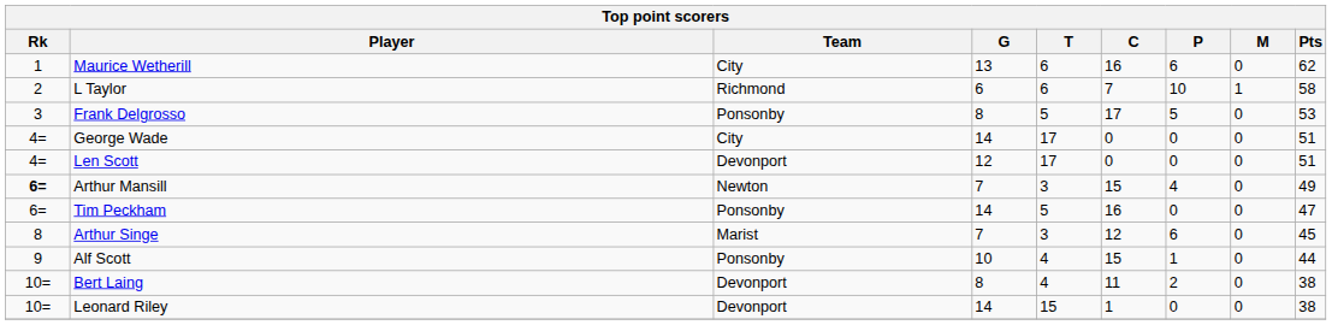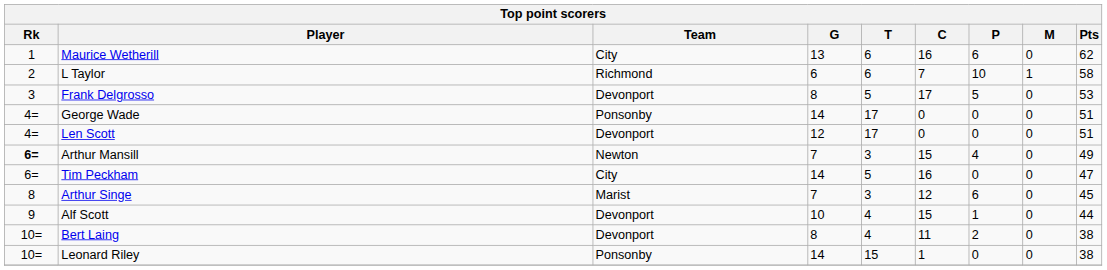Frank Delgrosso | Team: Ponsonby -> Devonport
George Wade | Team: City -> Ponsonby
Tim Peckham | Team: Ponsonby -> City
Alf Scott | Team: Ponsonby -> Devonport
Leonard Riley | Team: Devonport -> Ponsonby
